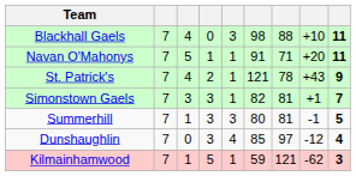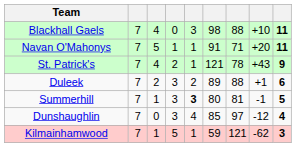- row: Simonstown Gaels | 7 | 3 | 3 | 1 | 82 | 81 | +1 | 7
+ row: Duleek | 7 | 2 | 3 | 2 | 89 | 88 | +1 | 6
Summerhill | column 5: normal -> bold
